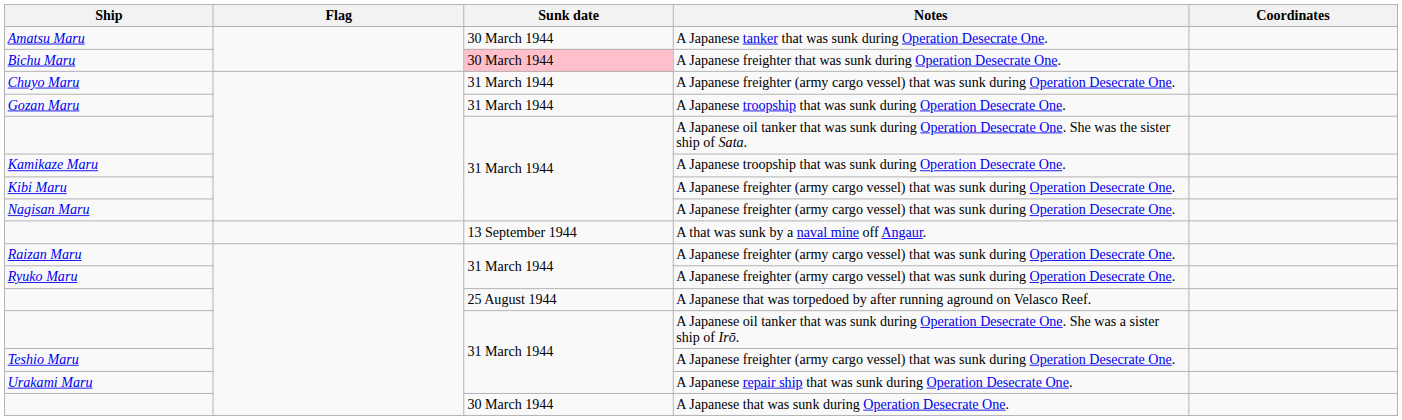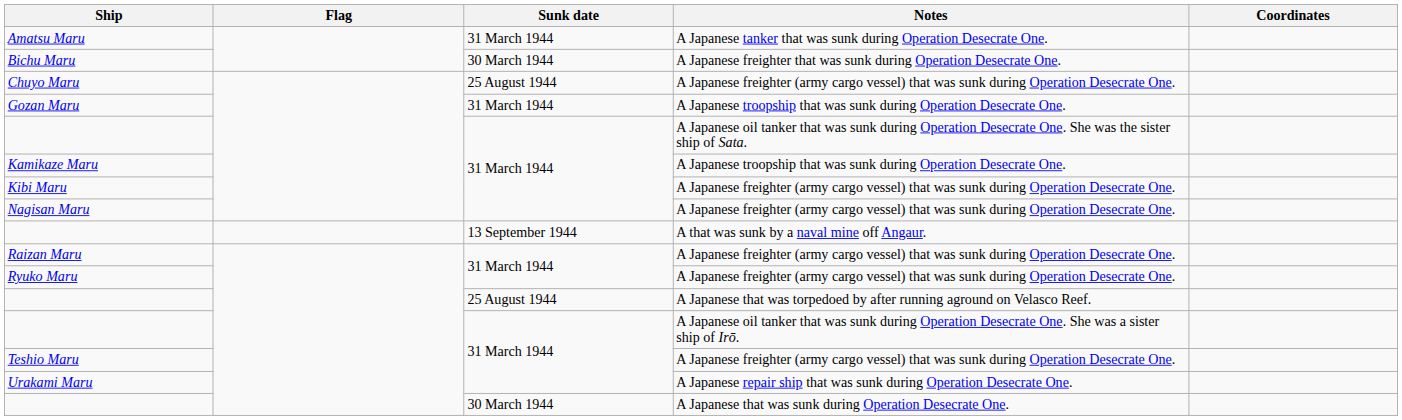Amatsu Maru | Sunk date: 30 March 1944 -> 31 March 1944
Bichu Maru | Sunk date: pink background -> no background
Chuyo Maru | Sunk date: 31 March 1944 -> 25 August 1944
